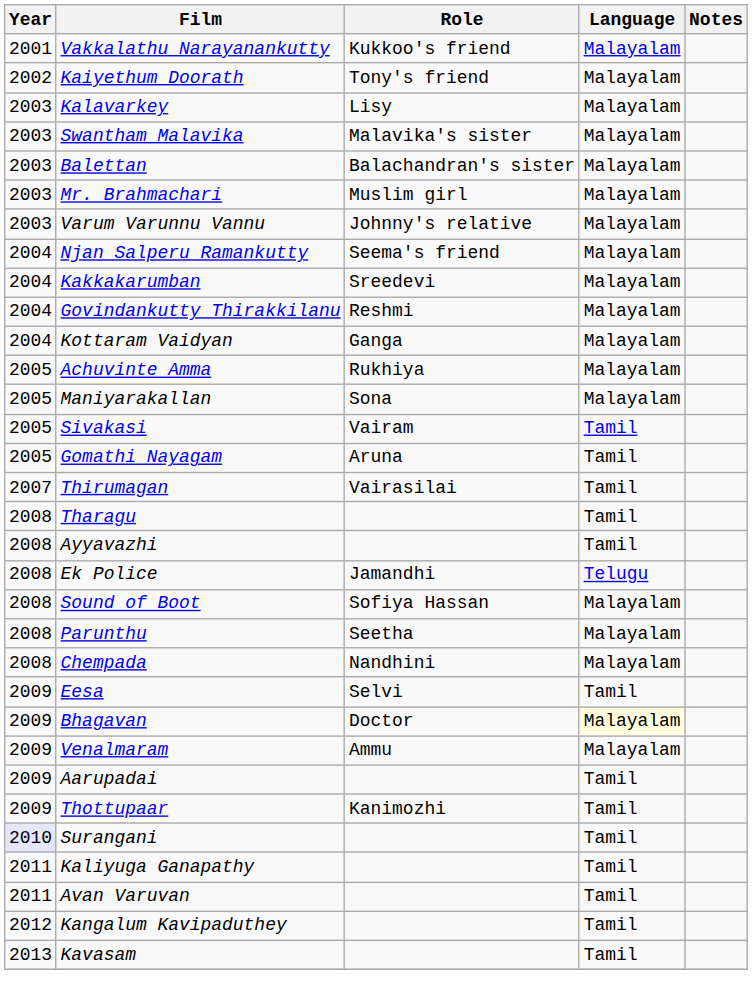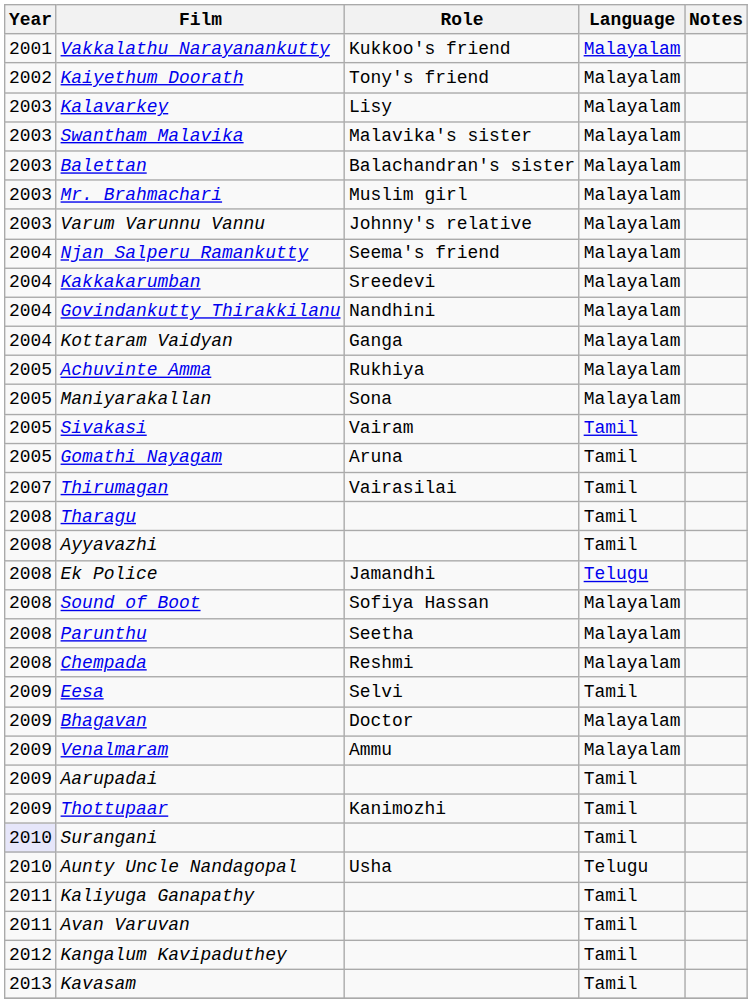Govindankutty Thirakkilanu | Role: Reshmi -> Nandhini
Chempada | Role: Nandhini -> Reshmi
Bhagavan | Language: lightyellow background -> no background
+ row: 2010 | Aunty Uncle Nandagopal | Usha | Telugu
